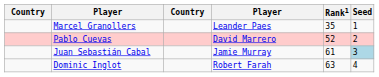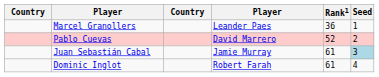Marcel Granollers | Rank1: 35 -> 36
Dominic Inglot | Rank1: 63 -> 61
